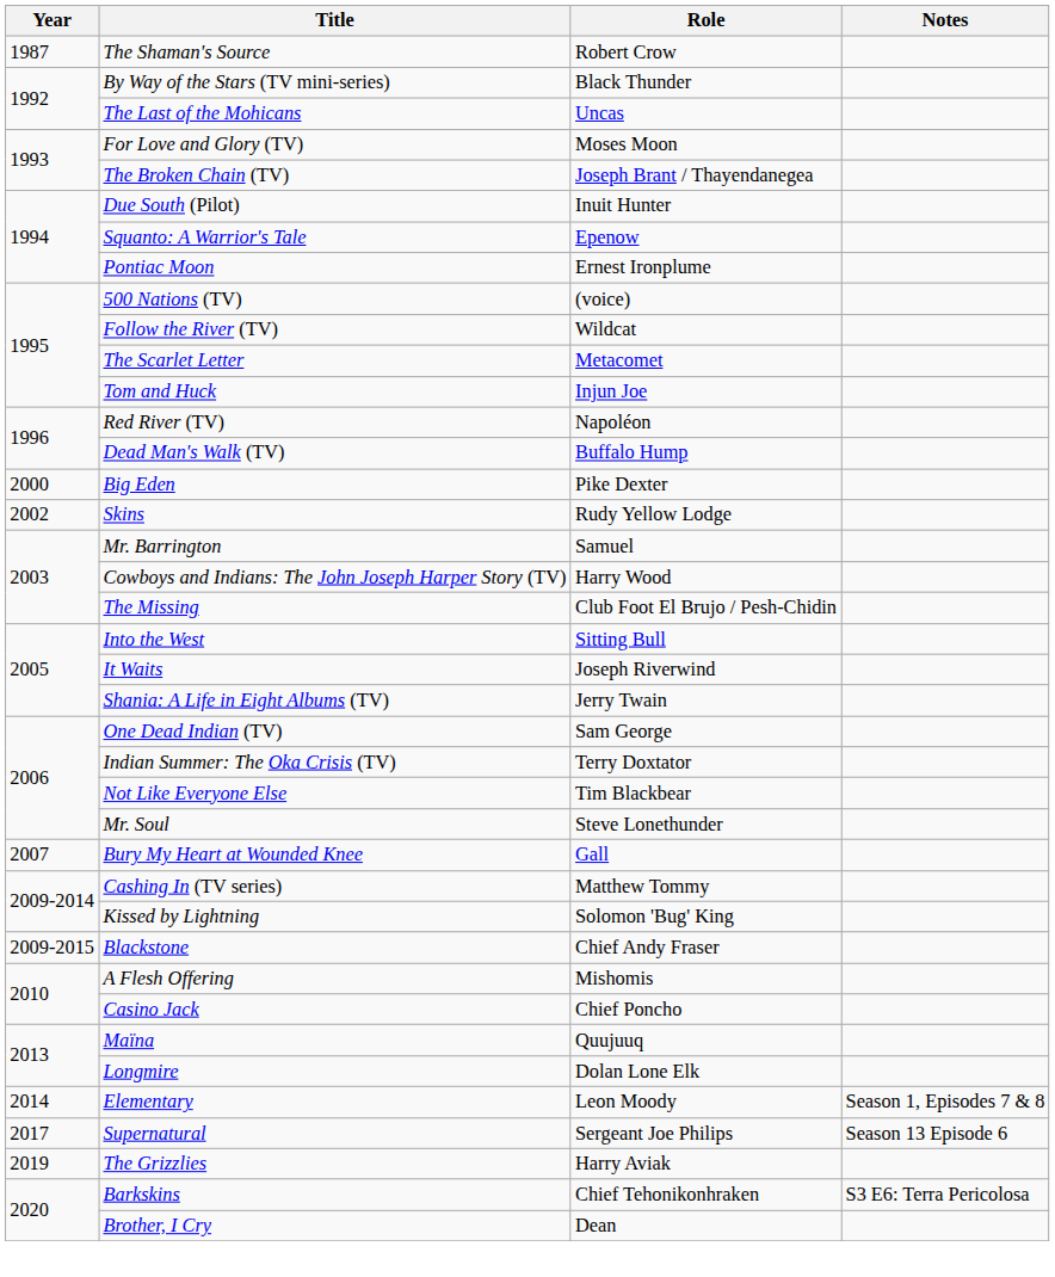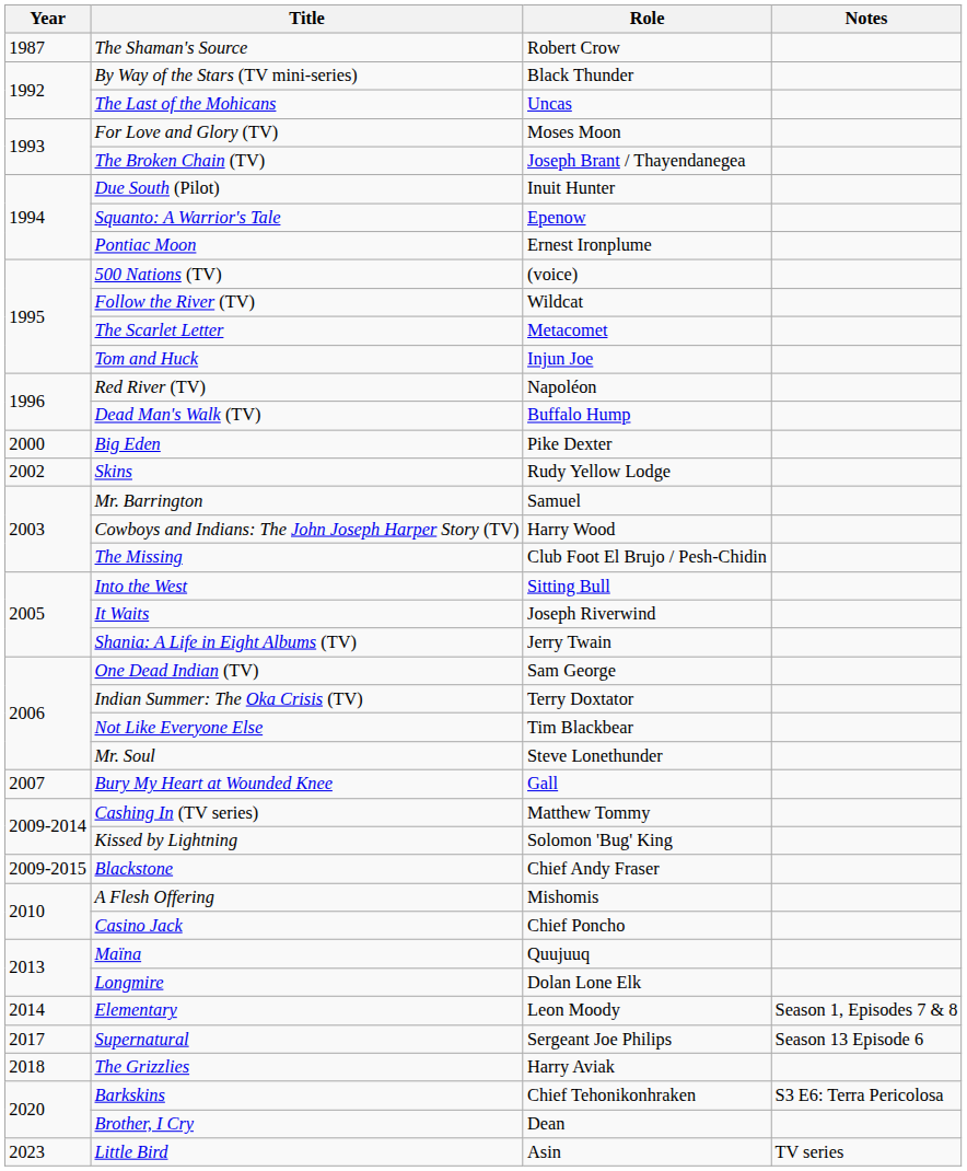The Grizzlies | Year: 2019 -> 2018
+ row: 2023 | Little Bird | Asin | TV series
